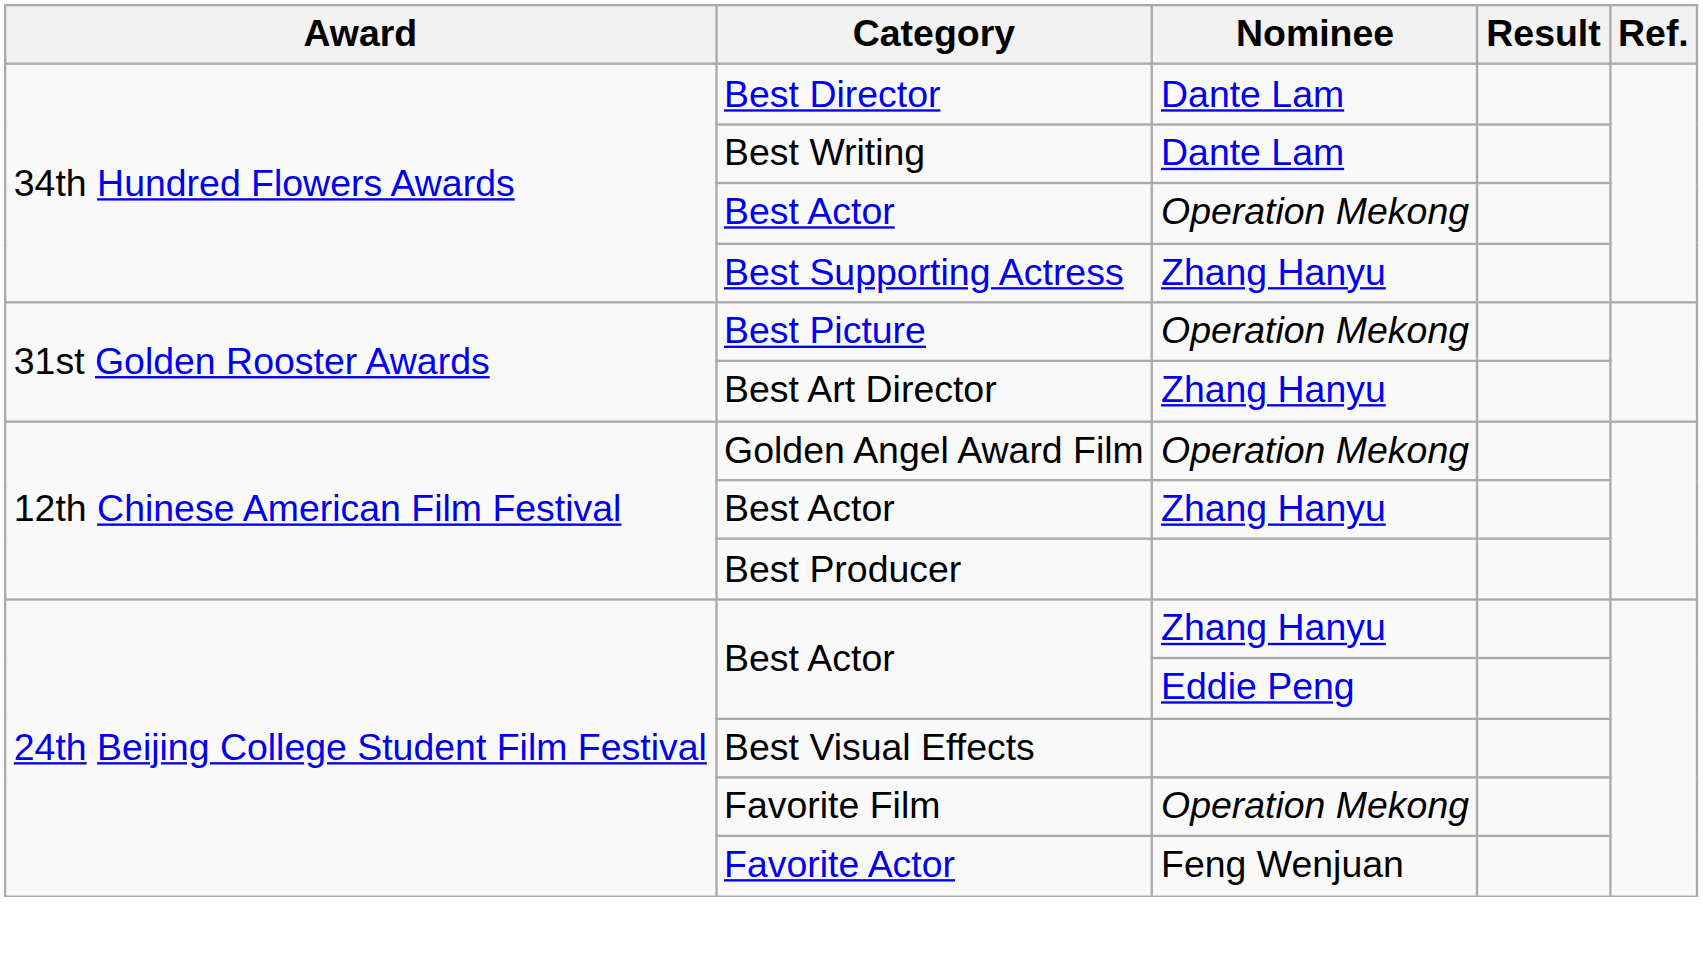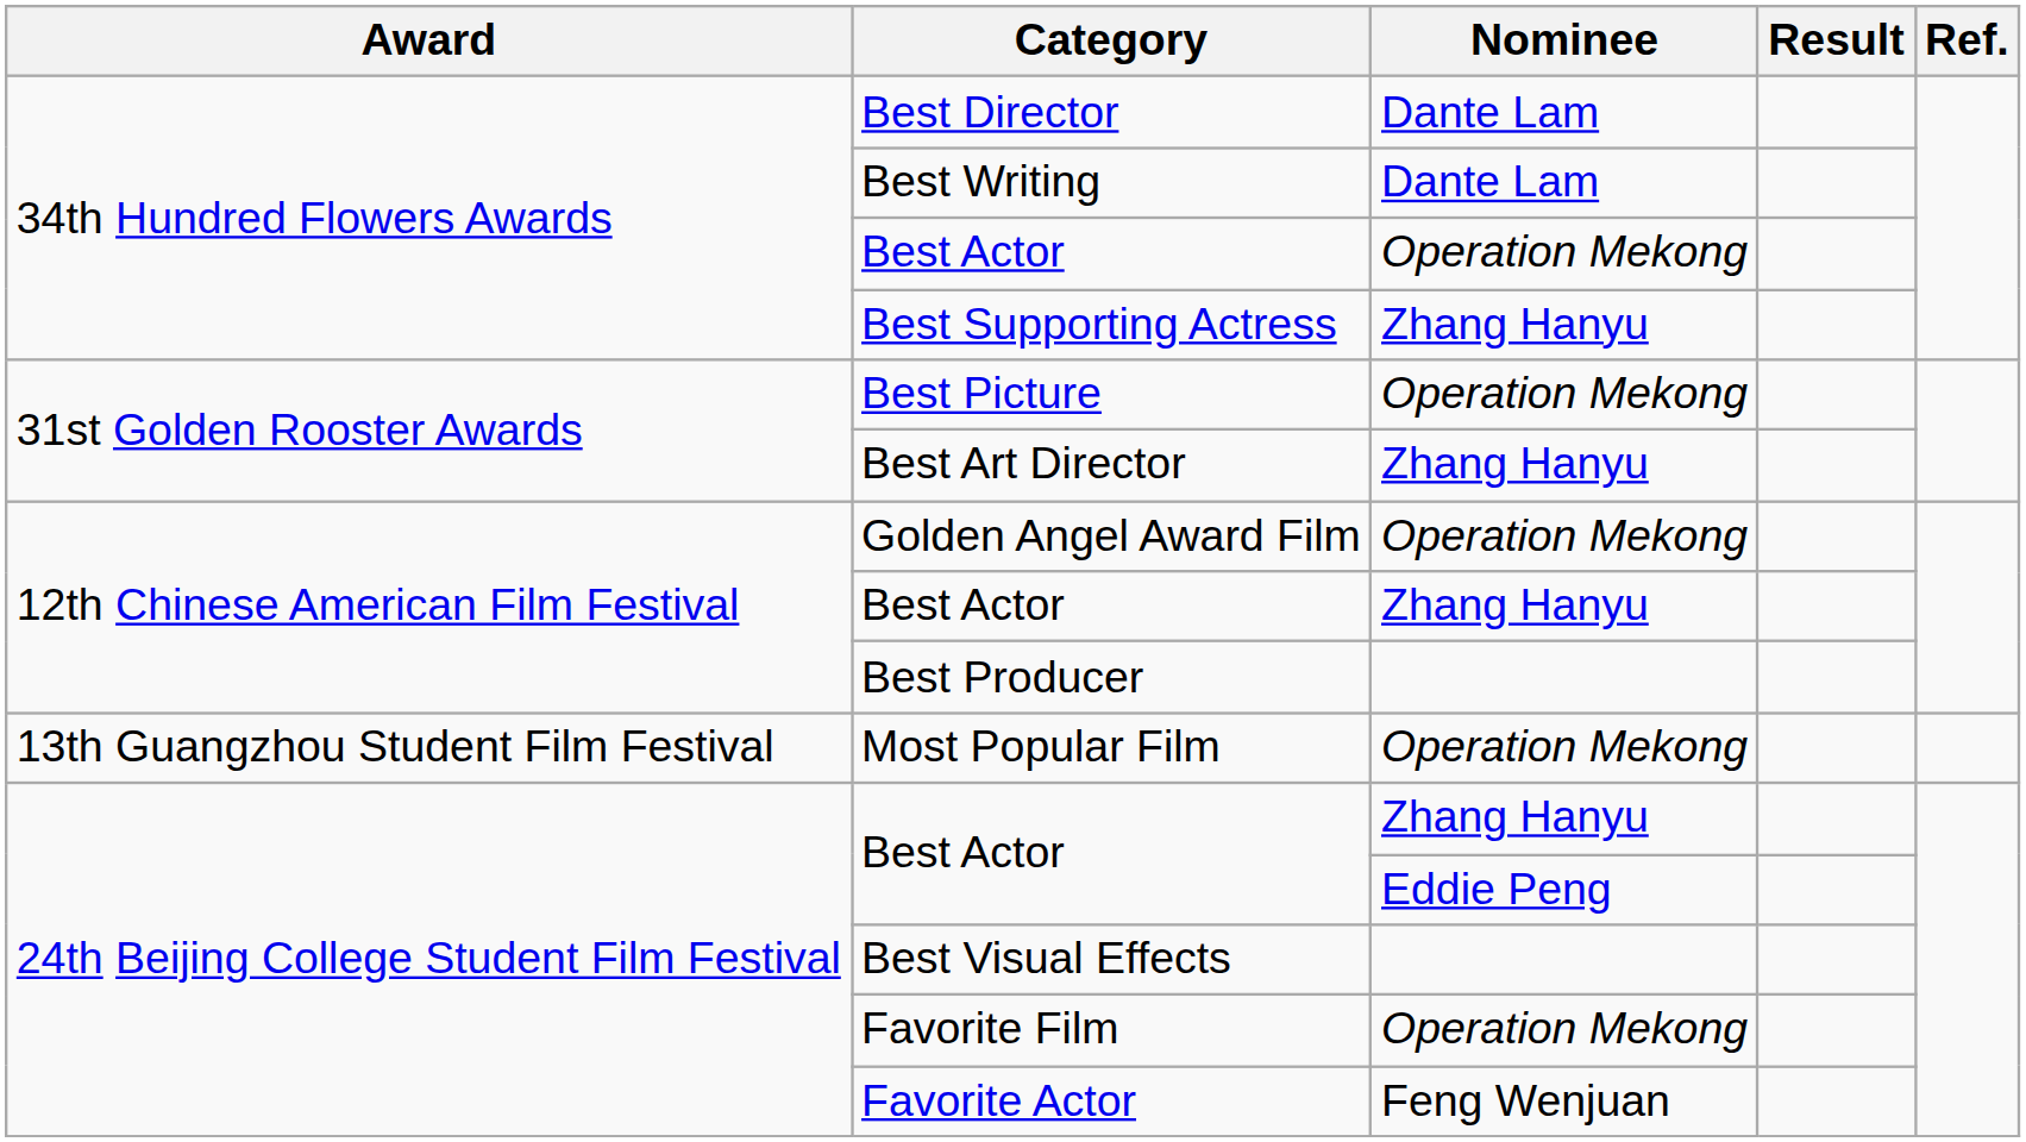+ row: 13th Guangzhou Student Film Festival | Most Popular Film | Operation Mekong
